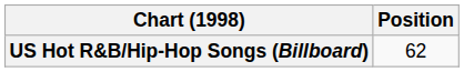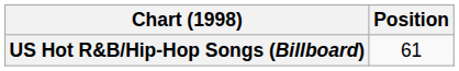US Hot R&B/Hip-Hop Songs (Billboard) | Position: 62 -> 61
